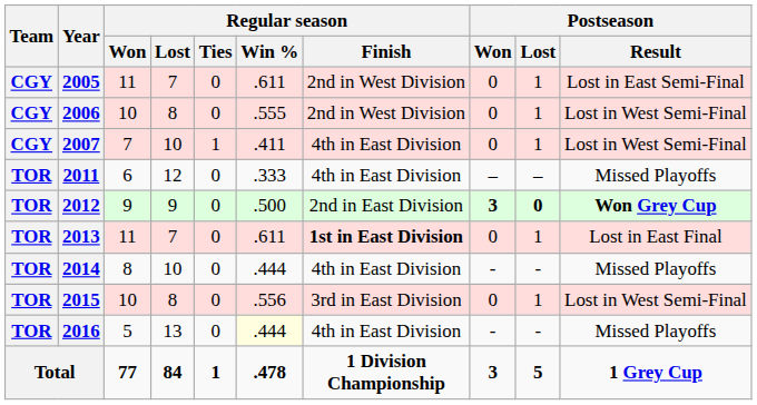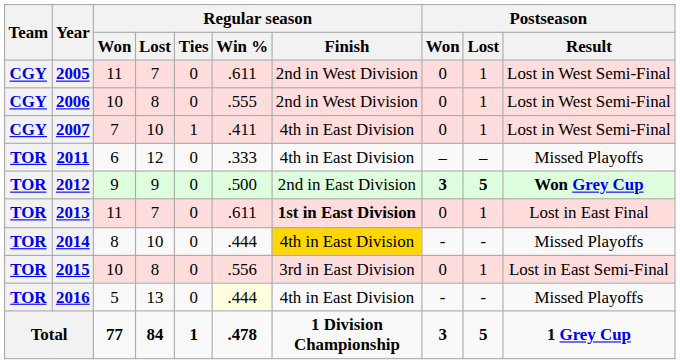2005 | Postseason / Result: Lost in East Semi-Final -> Lost in West Semi-Final
2012 | Postseason / Lost: 0 -> 5
2014 | Regular season / Finish: no background -> gold background
2015 | Postseason / Result: Lost in West Semi-Final -> Lost in East Semi-Final
